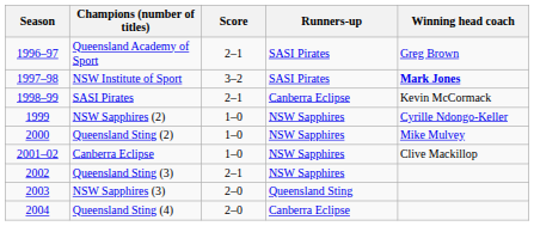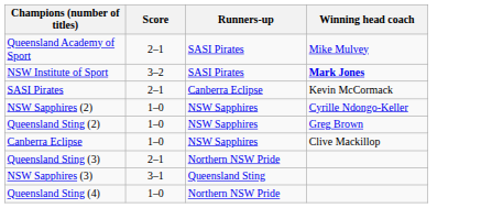- column: Season | 1996–97 | 1997–98 | 1998–99 | 1999 | 2000 | 2001–02 | 2002 | 2003 | 2004
Queensland Academy of Sport | Winning head coach: Greg Brown -> Mike Mulvey
Queensland Sting (2) | Winning head coach: Mike Mulvey -> Greg Brown
Queensland Sting (3) | Runners-up: NSW Sapphires -> Northern NSW Pride
NSW Sapphires (3) | Score: 2–0 -> 3–1
Queensland Sting (4) | Score: 2–0 -> 1–0
Queensland Sting (4) | Runners-up: Canberra Eclipse -> Northern NSW Pride
